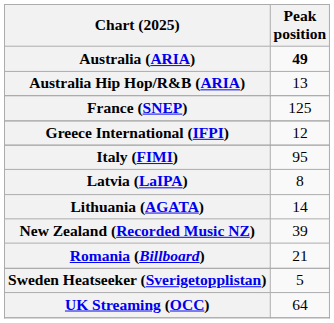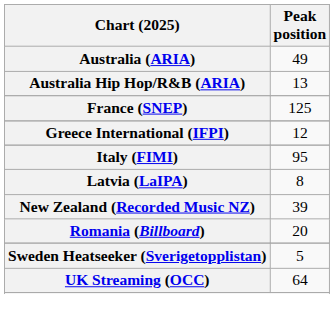Australia (ARIA) | Peak position: bold -> normal
- row: Lithuania (AGATA) | 14
Romania (Billboard) | Peak position: 21 -> 20
